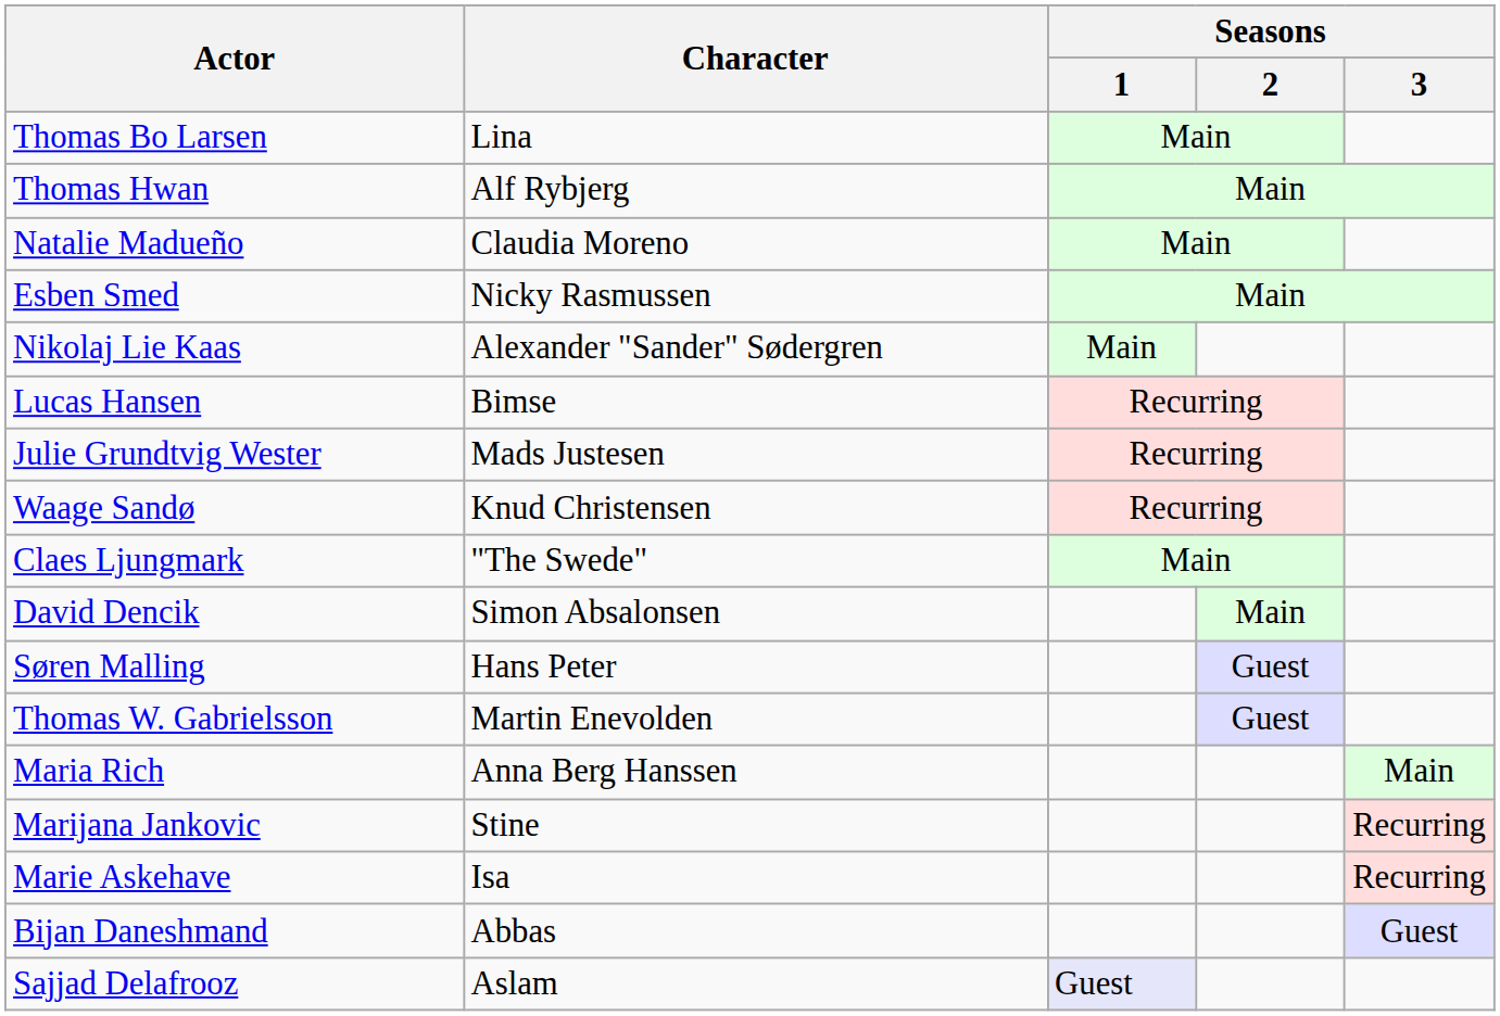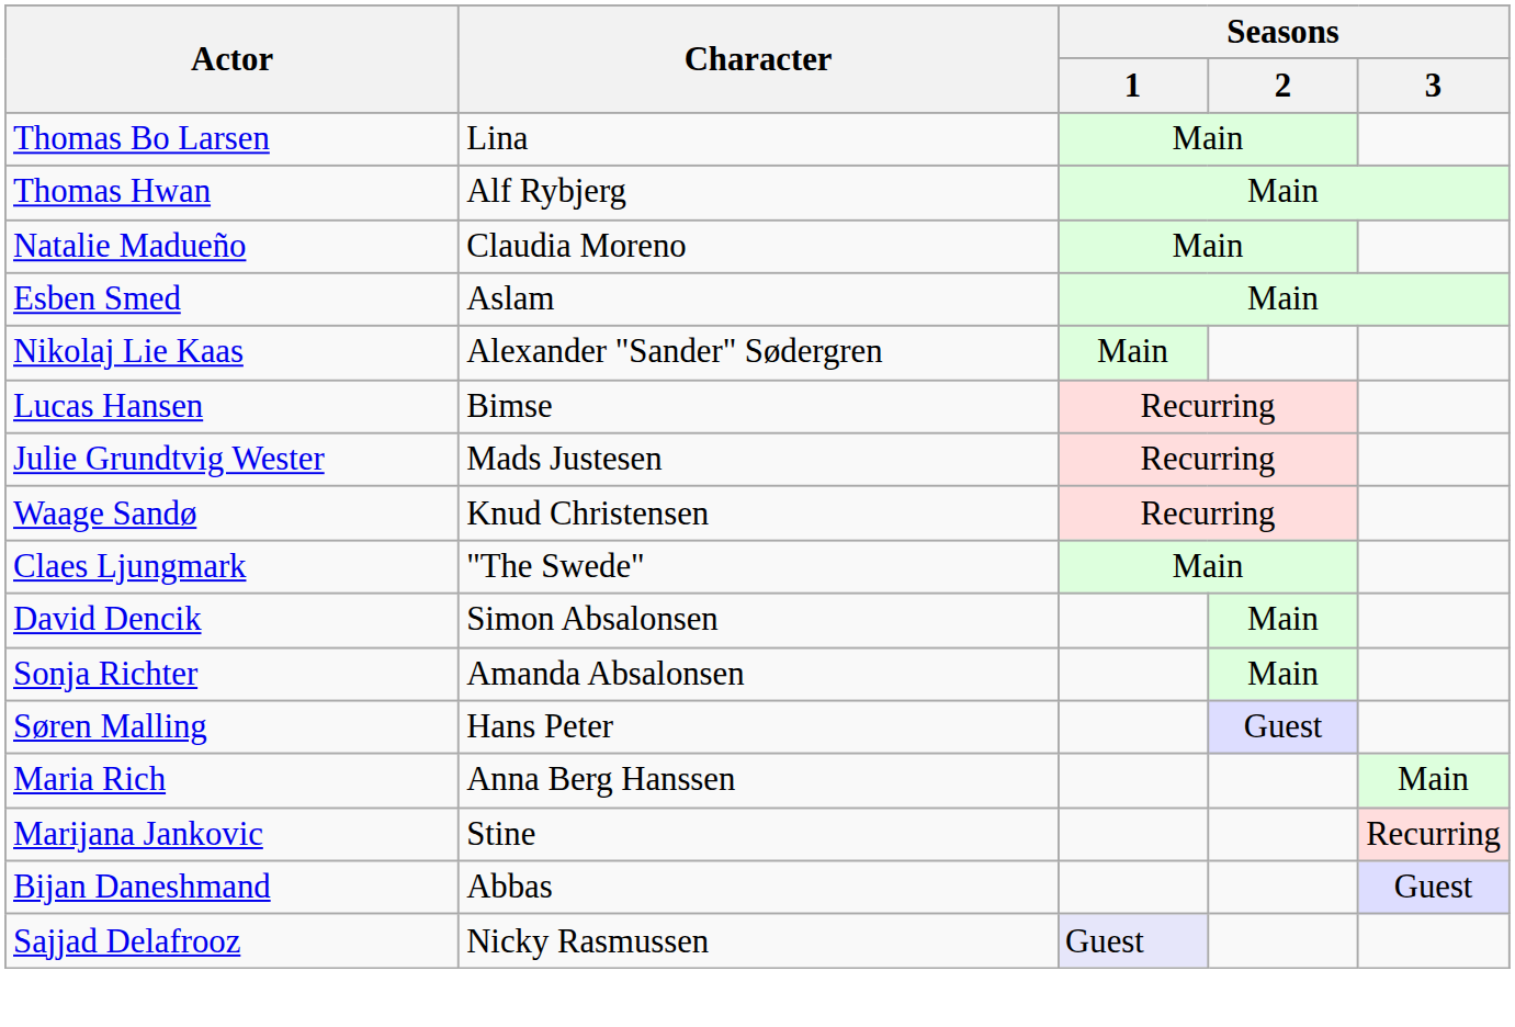Esben Smed | Character: Nicky Rasmussen -> Aslam
+ row: Sonja Richter | Amanda Absalonsen | Main
- row: Thomas W. Gabrielsson | Martin Enevolden | Guest
- row: Marie Askehave | Isa | Recurring
Sajjad Delafrooz | Character: Aslam -> Nicky Rasmussen
